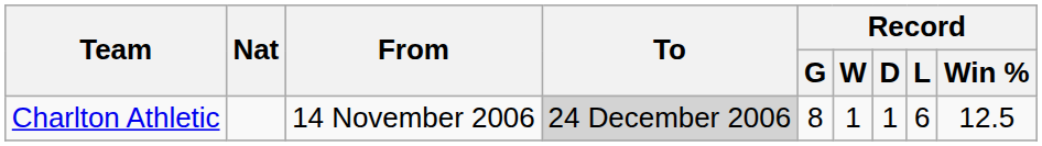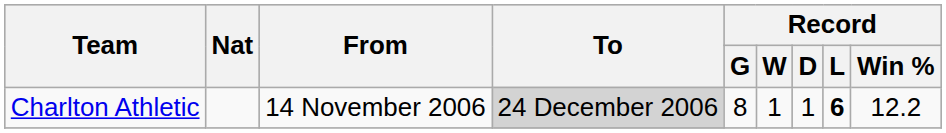Charlton Athletic | Record / L: normal -> bold
Charlton Athletic | Record / Win %: 12.5 -> 12.2
